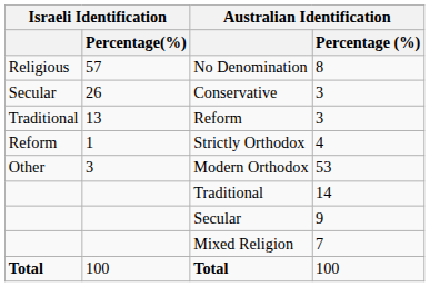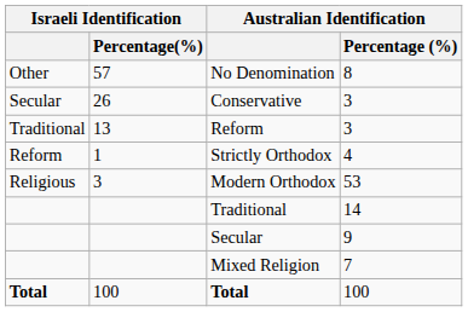No Denomination | Israeli Identification: Religious -> Other
Modern Orthodox | Israeli Identification: Other -> Religious
